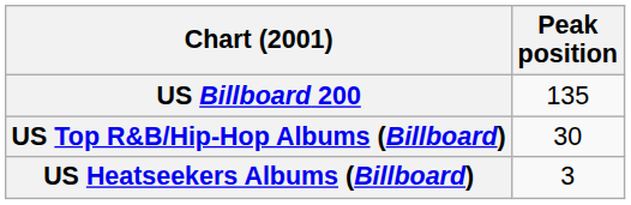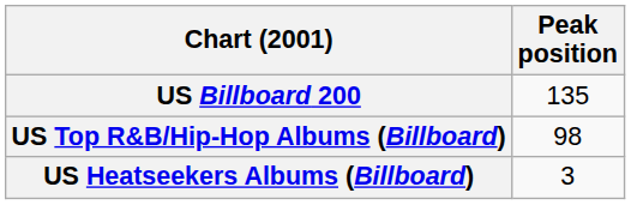US Top R&B/Hip-Hop Albums (Billboard) | Peak position: 30 -> 98
